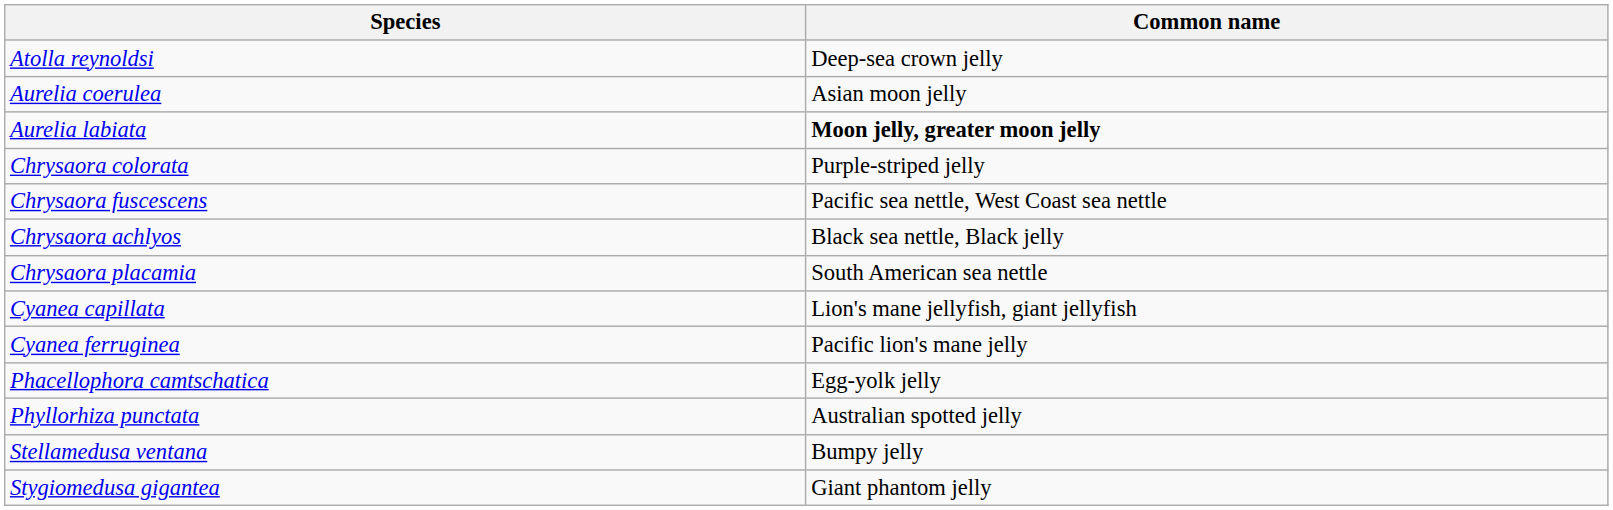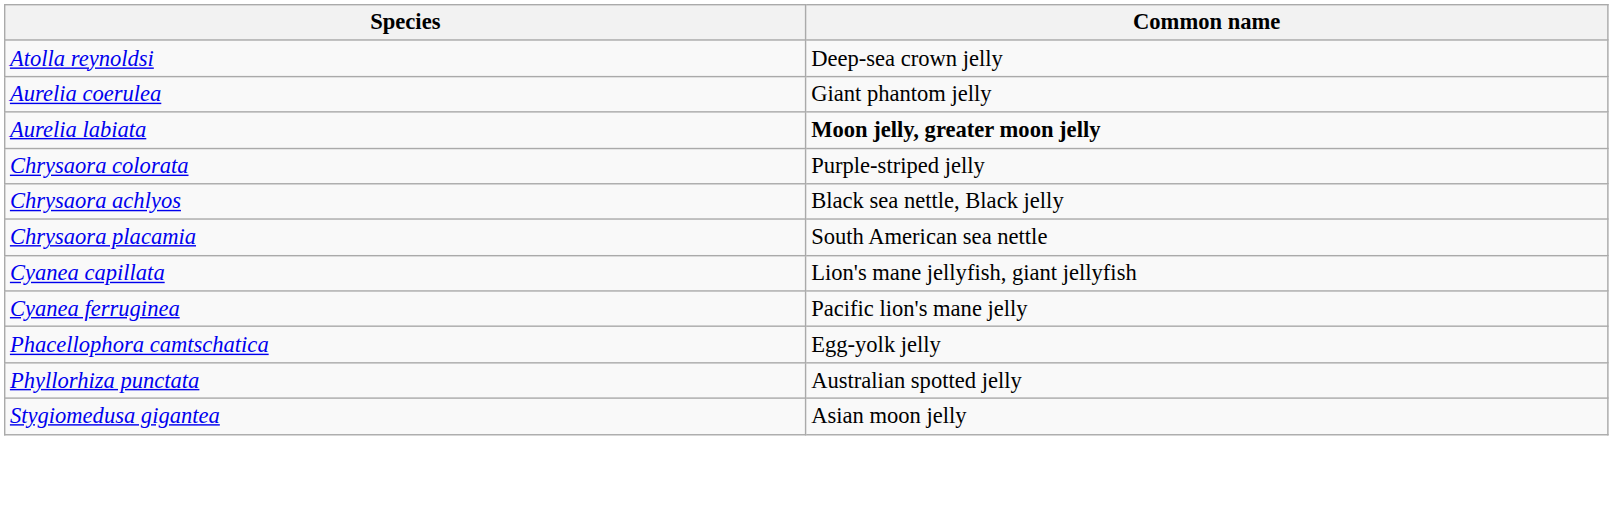Aurelia coerulea | Common name: Asian moon jelly -> Giant phantom jelly
- row: Chrysaora fuscescens | Pacific sea nettle, West Coast sea nettle
- row: Stellamedusa ventana | Bumpy jelly
Stygiomedusa gigantea | Common name: Giant phantom jelly -> Asian moon jelly
